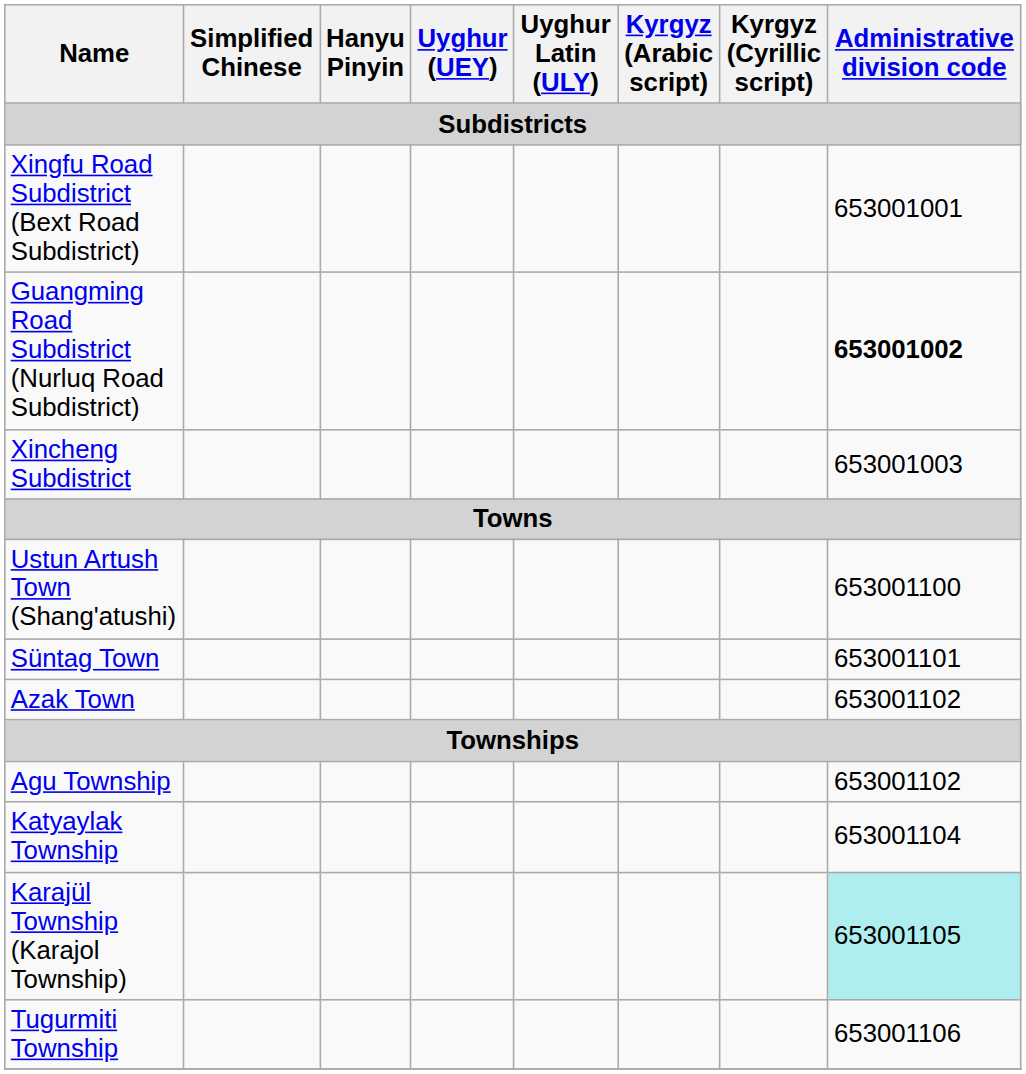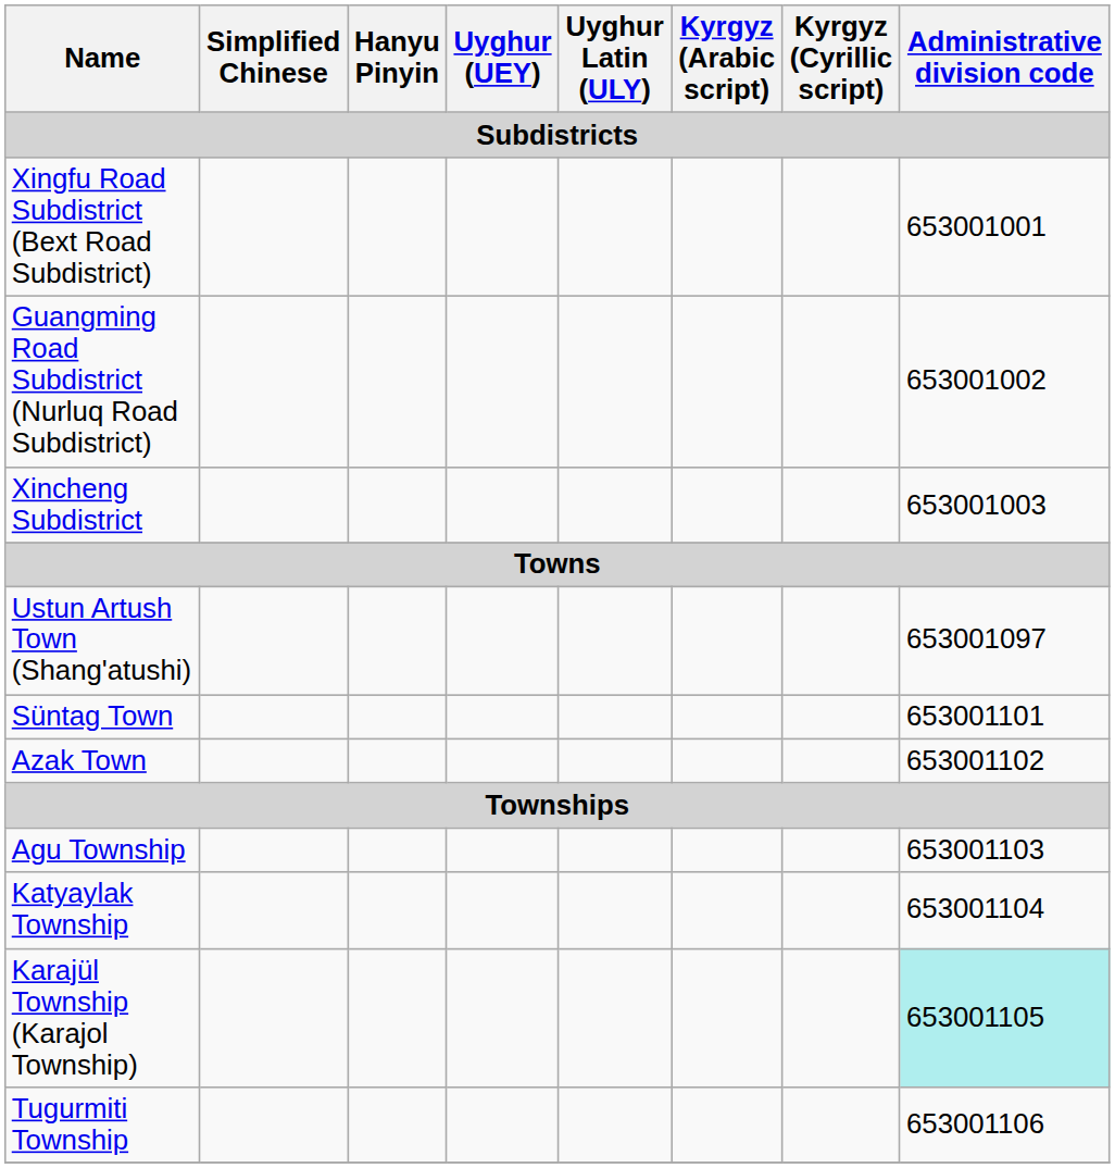Guangming Road Subdistrict (Nurluq Road Subdistrict) | Administrative division code: bold -> normal
Ustun Artush Town (Shang'atushi) | Administrative division code: 653001100 -> 653001097
Agu Township | Administrative division code: 653001102 -> 653001103
